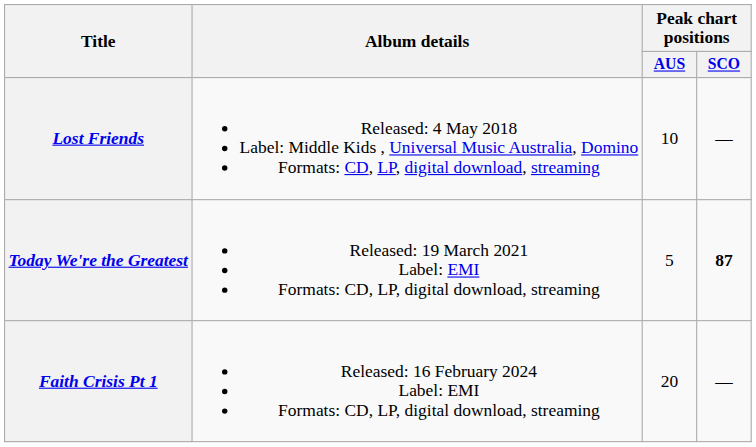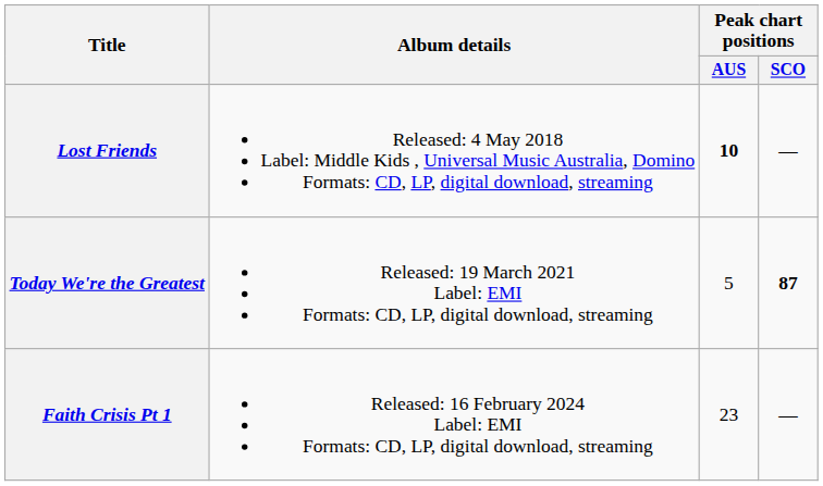Lost Friends | Peak chart positions / AUS: normal -> bold
Faith Crisis Pt 1 | Peak chart positions / AUS: 20 -> 23
